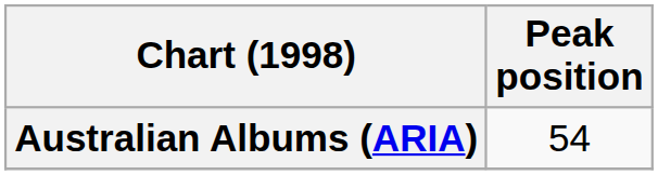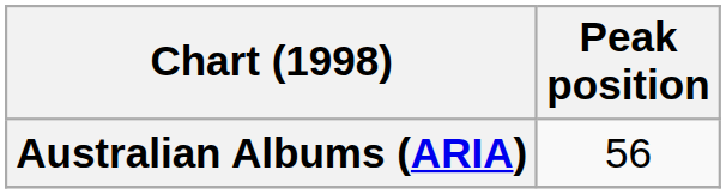Australian Albums (ARIA) | Peak position: 54 -> 56
